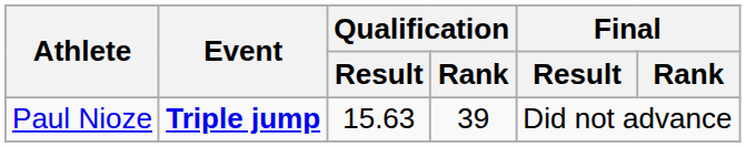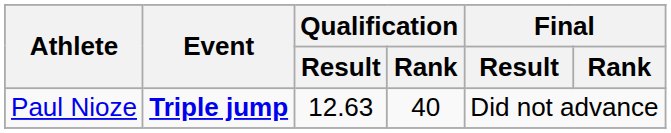Paul Nioze | Qualification / Result: 15.63 -> 12.63
Paul Nioze | Qualification / Rank: 39 -> 40
